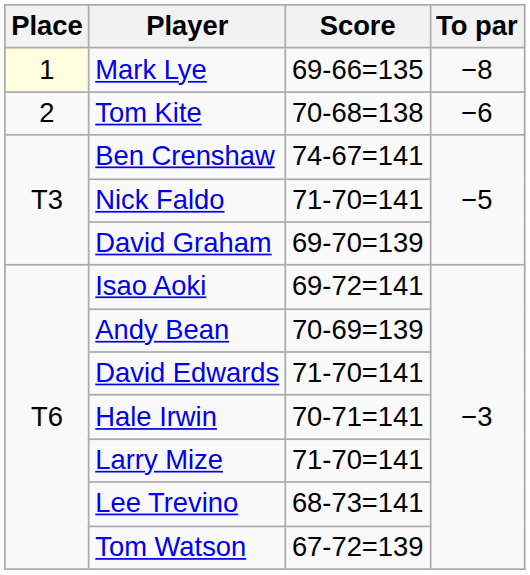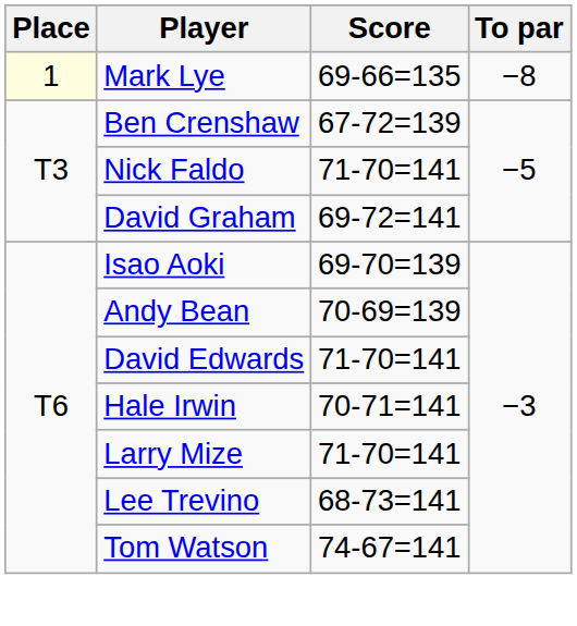- row: 2 | Tom Kite | 70-68=138 | −6
Ben Crenshaw | Score: 74-67=141 -> 67-72=139
David Graham | Score: 69-70=139 -> 69-72=141
Isao Aoki | Score: 69-72=141 -> 69-70=139
Tom Watson | Score: 67-72=139 -> 74-67=141
